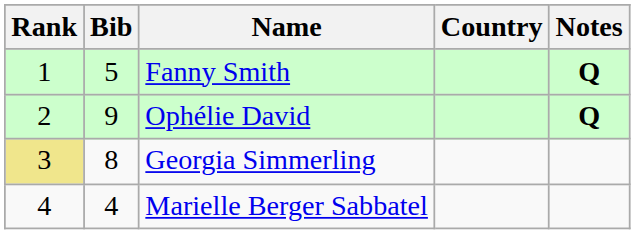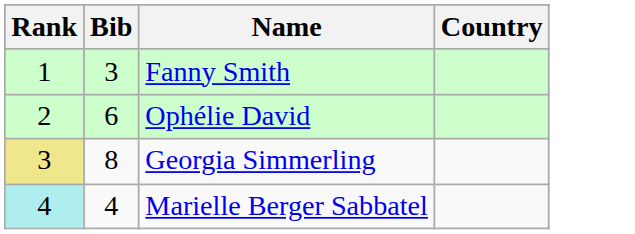- column: Notes | Q | Q
Fanny Smith | Bib: 5 -> 3
Ophélie David | Bib: 9 -> 6
Marielle Berger Sabbatel | Rank: no background -> paleturquoise background
